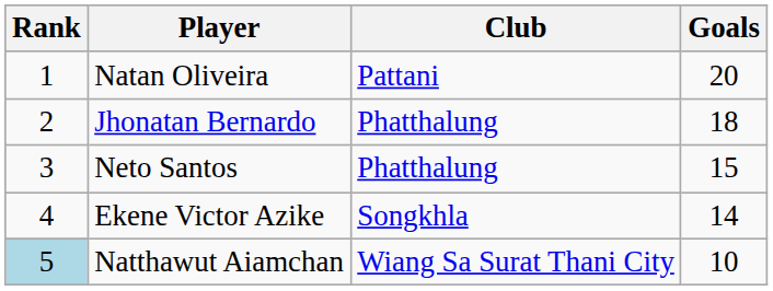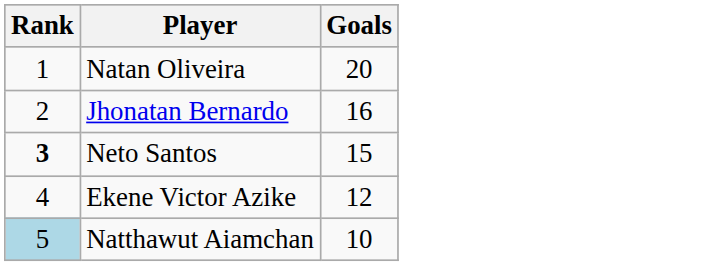- column: Club | Pattani | Phatthalung | Phatthalung | Songkhla | Wiang Sa Surat Thani City
Jhonatan Bernardo | Goals: 18 -> 16
Neto Santos | Rank: normal -> bold
Ekene Victor Azike | Goals: 14 -> 12
